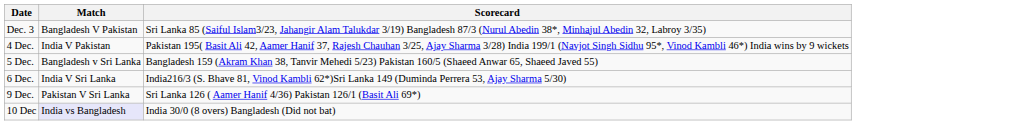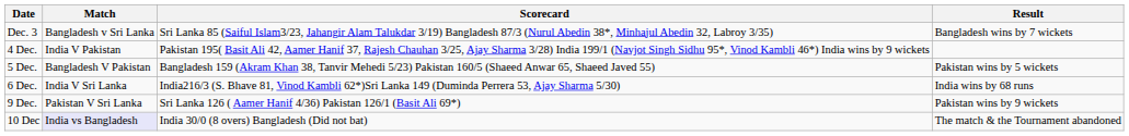+ column: Result | Bangladesh wins by 7 wickets | Pakistan wins by 5 wickets | India wins by 68 runs | Pakistan wins by 9 wickets | The match & the Tournament abandoned
Dec. 3 | Match: Bangladesh V Pakistan -> Bangladesh v Sri Lanka
5 Dec. | Match: Bangladesh v Sri Lanka -> Bangladesh V Pakistan
